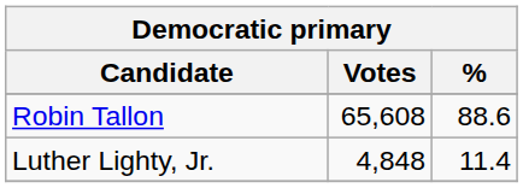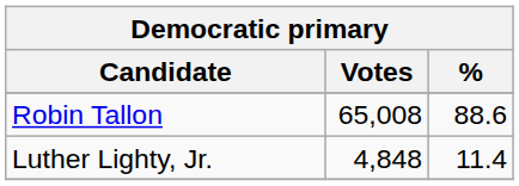Robin Tallon | Votes: 65,608 -> 65,008
